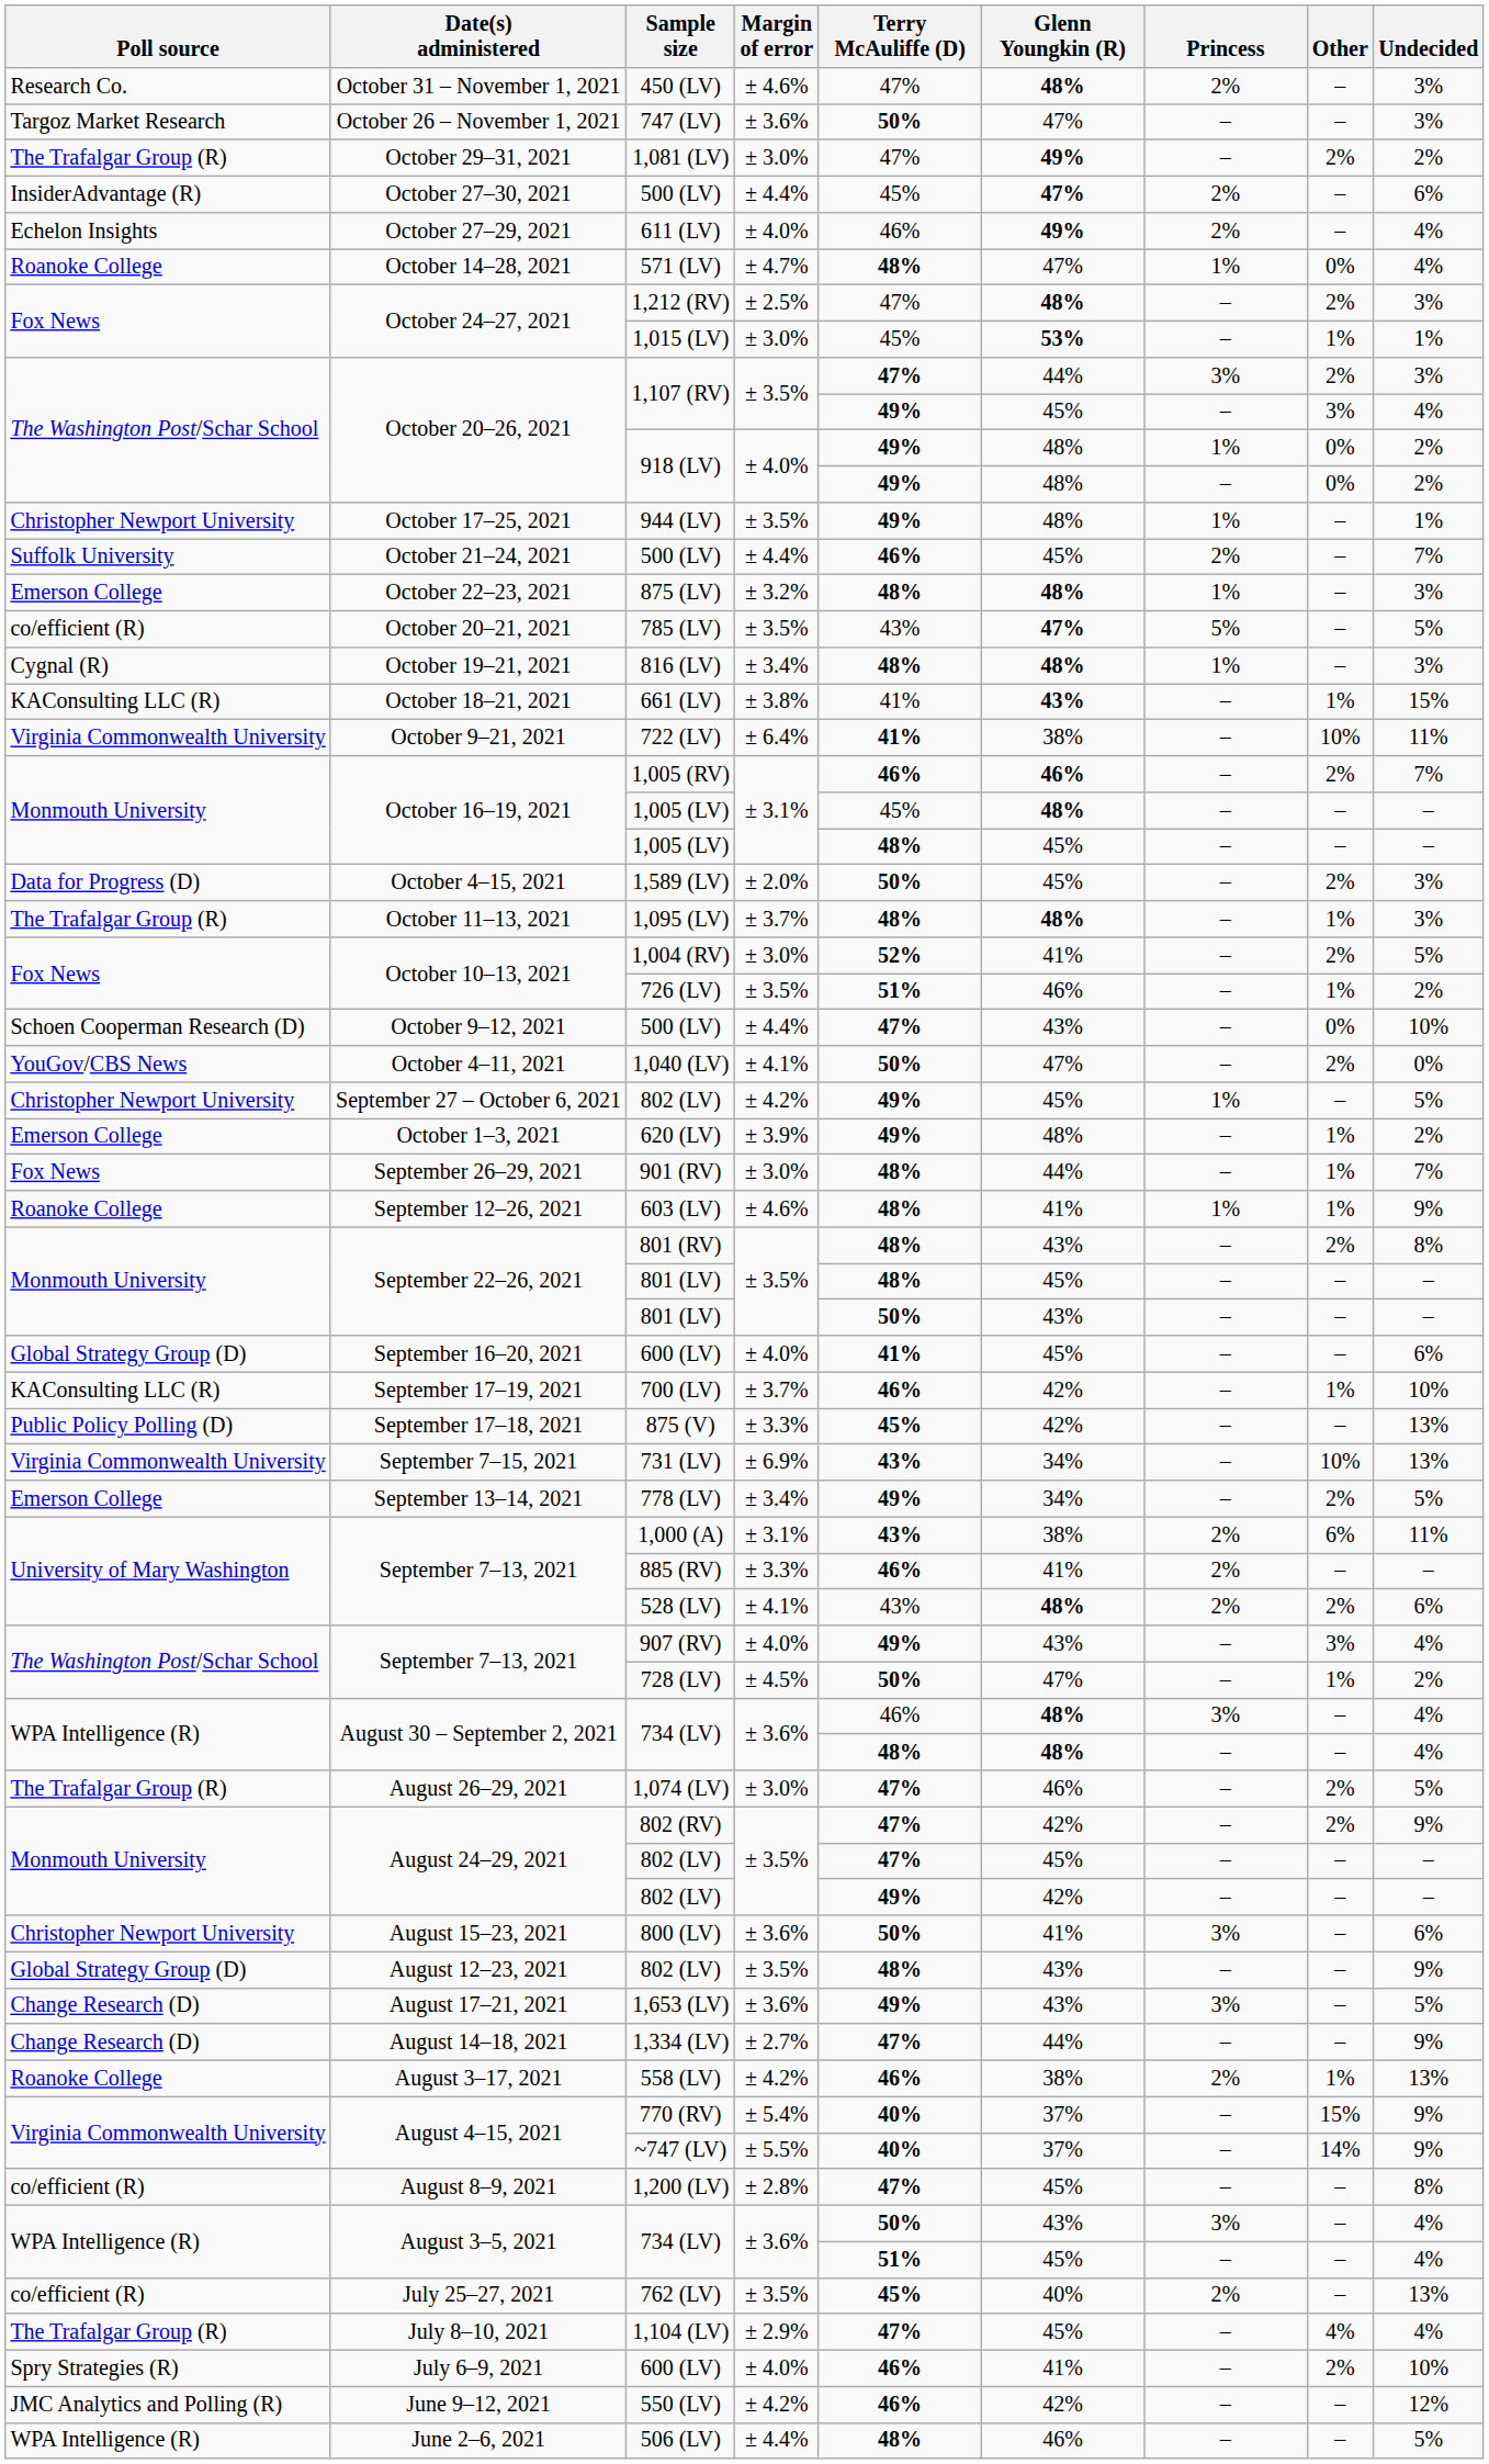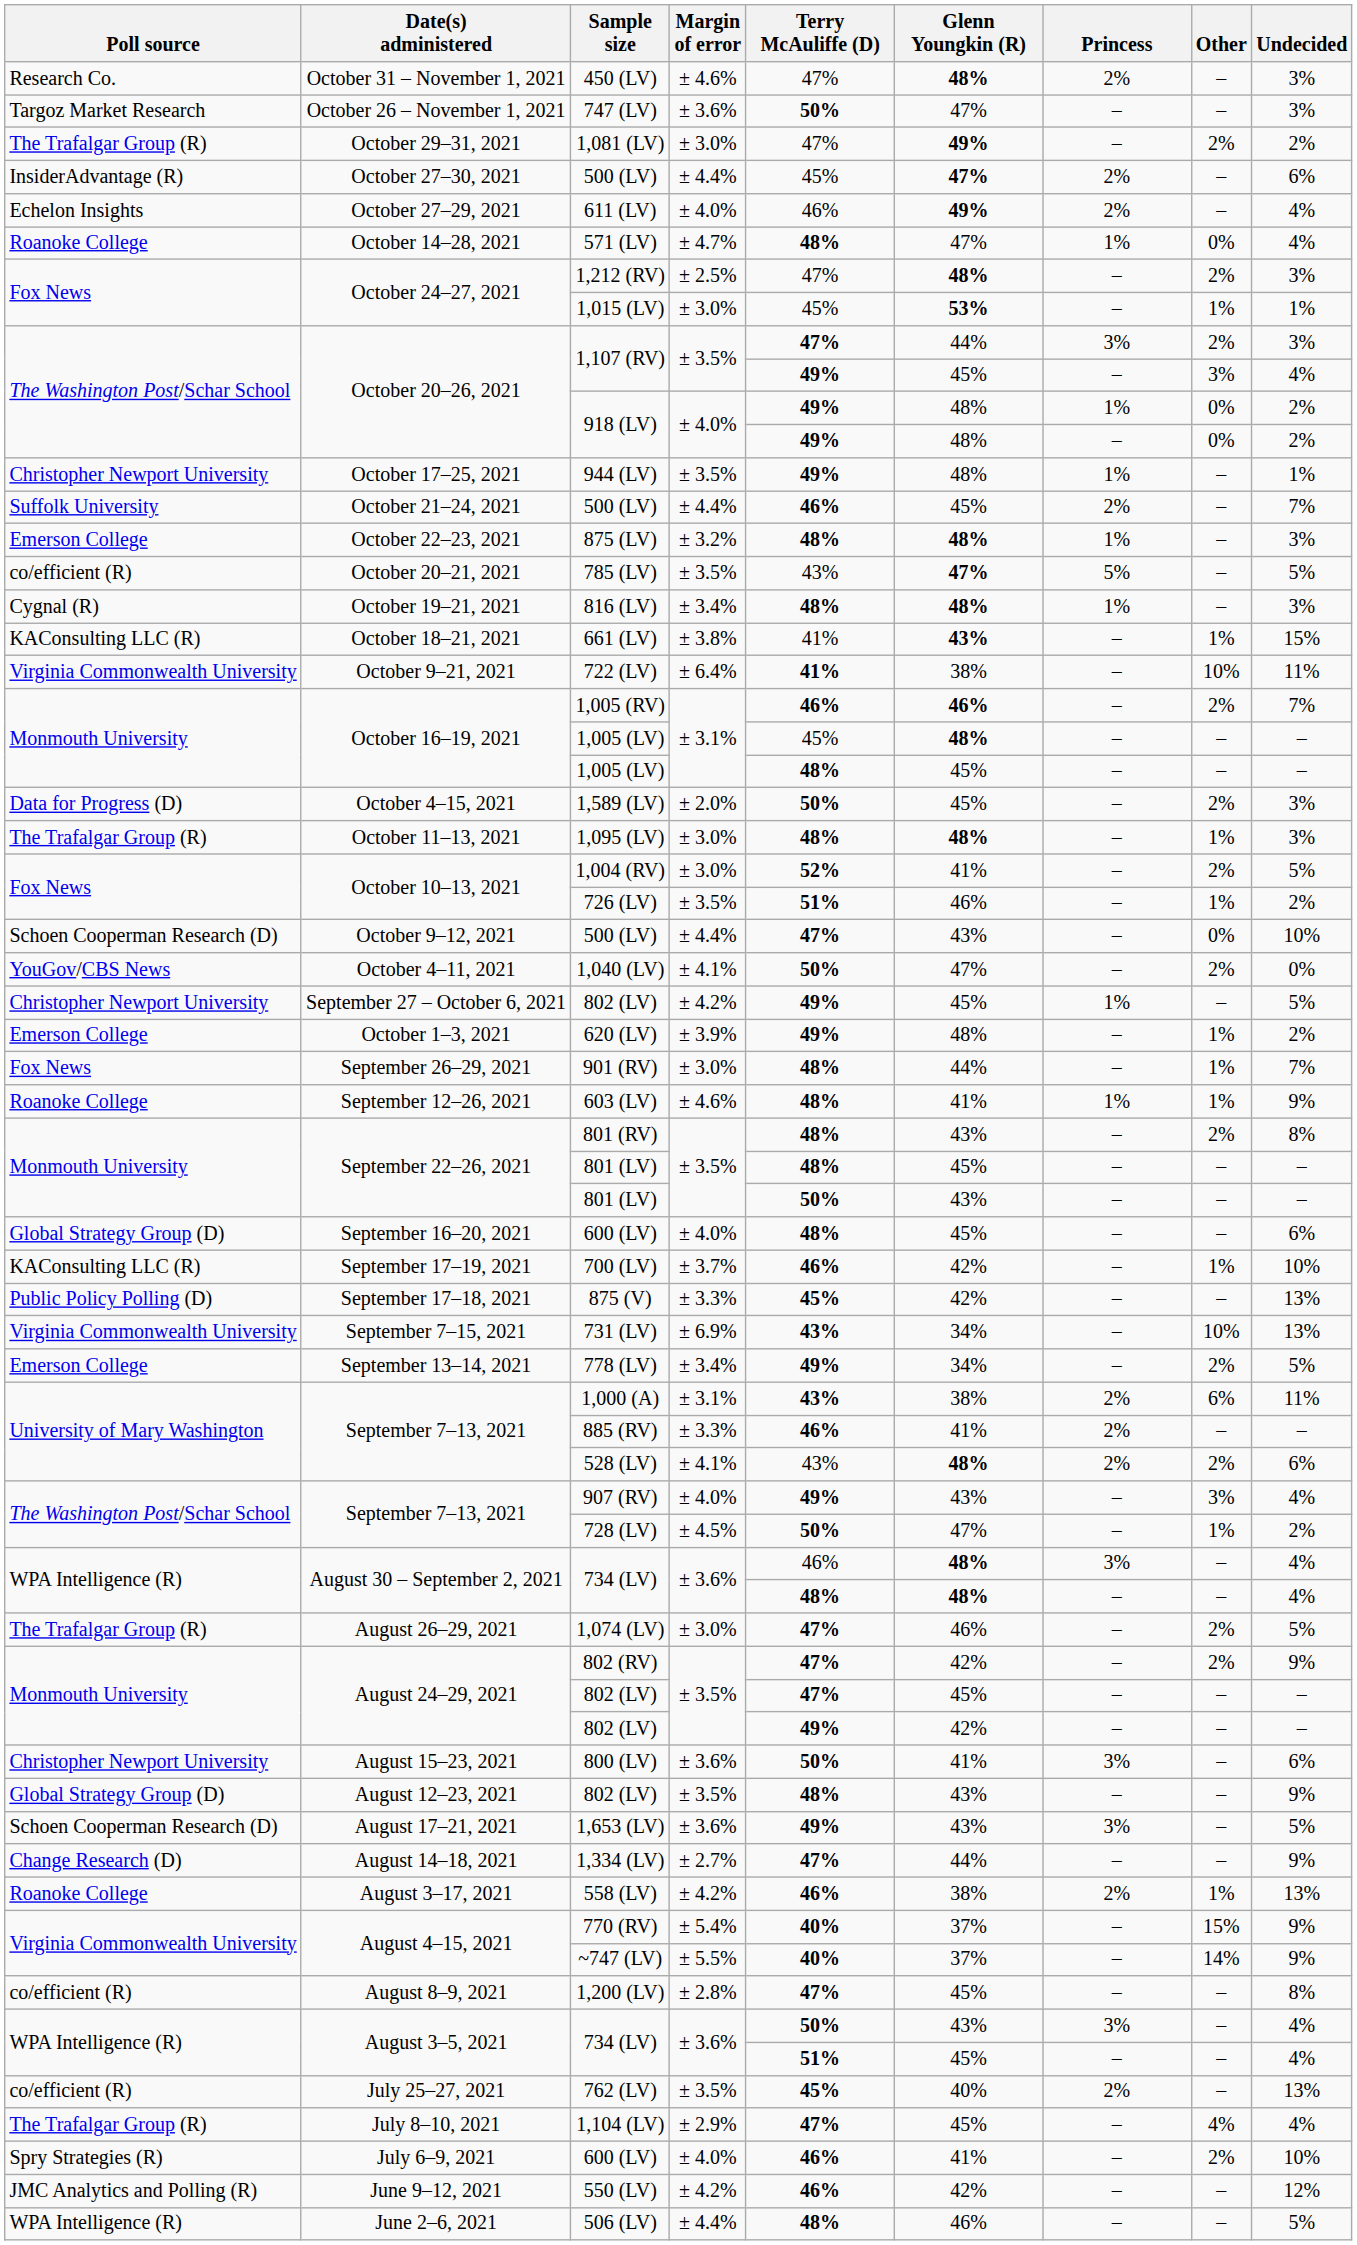1,095 (LV) | Margin of error: ± 3.7% -> ± 3.0%
September 16–20, 2021 / 600 (LV) | Terry McAuliffe (D): 41% -> 48%
1,653 (LV) | Poll source: Change Research (D) -> Schoen Cooperman Research (D)
